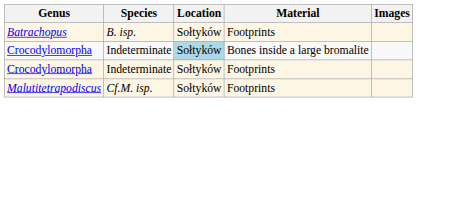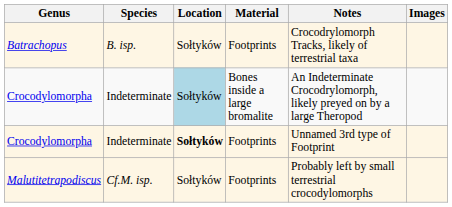+ column: Notes | Crocodrylomorph Tracks, likely of terrestrial taxa | An Indeterminate Crocodrylomorph, likely preyed on by a large Theropod | Unnamed 3rd type of Footprint | Probably left by small terrestrial crocodylomorphs
Crocodylomorpha / Footprints | Location: normal -> bold
